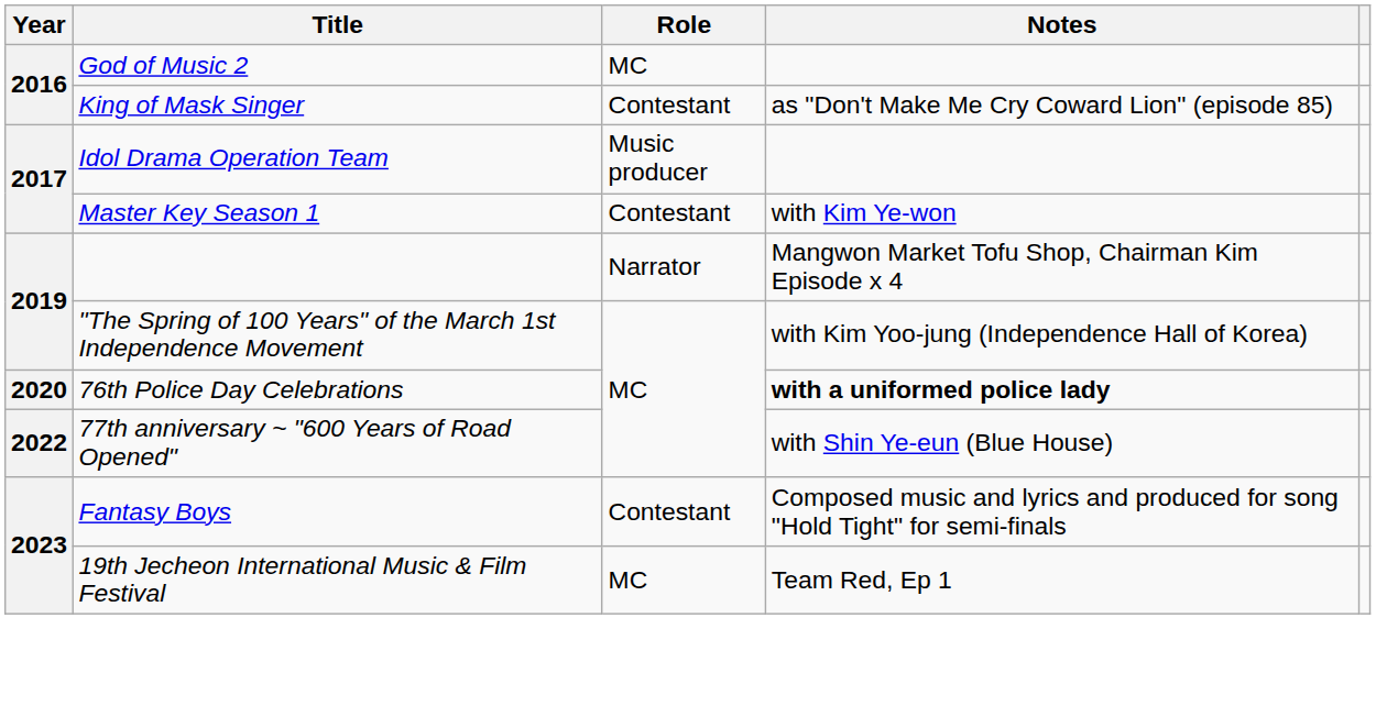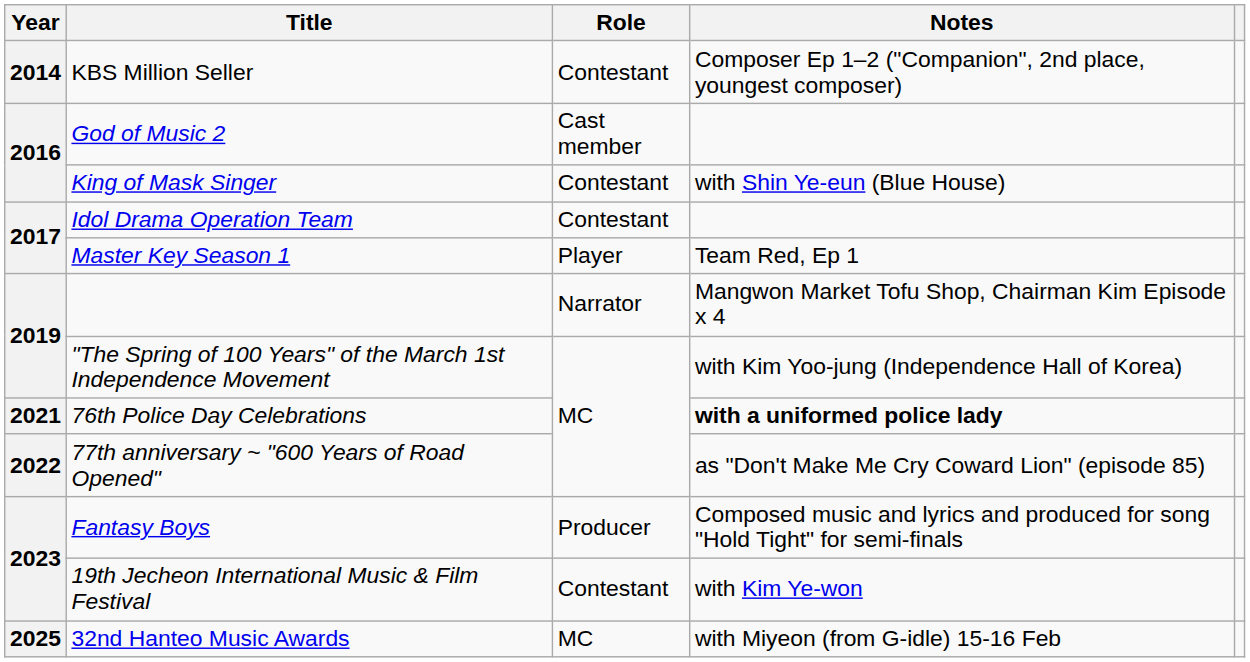+ row: 2014 | KBS Million Seller | Contestant | Composer Ep 1–2 ("Companion", 2nd place, youngest composer)
God of Music 2 | Role: MC -> Cast member
King of Mask Singer | Notes: as "Don't Make Me Cry Coward Lion" (episode 85) -> with Shin Ye-eun (Blue House)
Idol Drama Operation Team | Role: Music producer -> Contestant
Master Key Season 1 | Role: Contestant -> Player
Master Key Season 1 | Notes: with Kim Ye-won -> Team Red, Ep 1
76th Police Day Celebrations | Year: 2020 -> 2021
77th anniversary ~ "600 Years of Road Opened" | Notes: with Shin Ye-eun (Blue House) -> as "Don't Make Me Cry Coward Lion" (episode 85)
Fantasy Boys | Role: Contestant -> Producer
19th Jecheon International Music & Film Festival | Role: MC -> Contestant
19th Jecheon International Music & Film Festival | Notes: Team Red, Ep 1 -> with Kim Ye-won
+ row: 2025 | 32nd Hanteo Music Awards | MC | with Miyeon (from G-idle) 15-16 Feb
